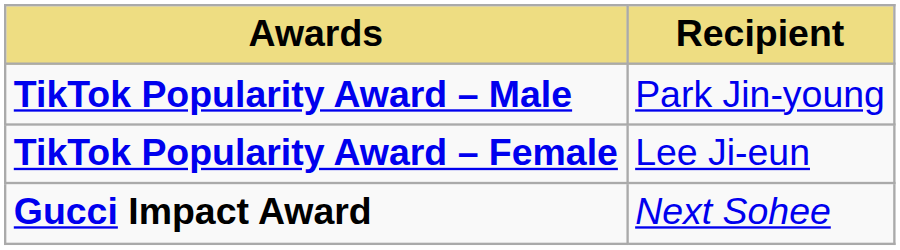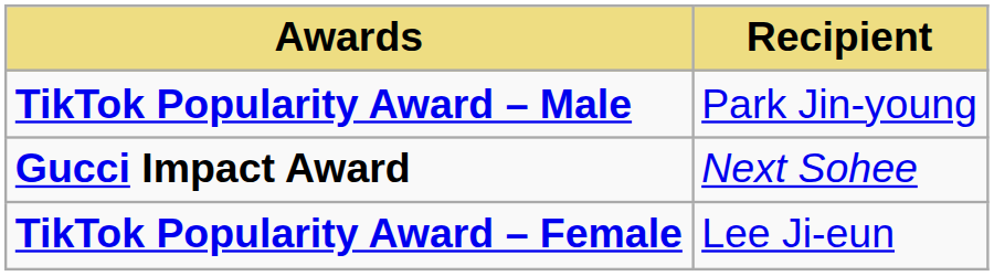rows swapped: TikTok Popularity Award – Female <-> Gucci Impact Award
